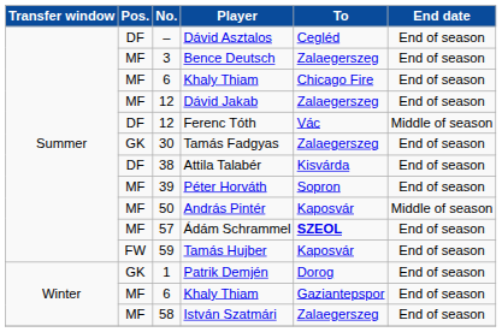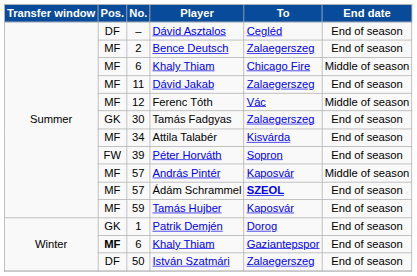Bence Deutsch | No.: 3 -> 2
Summer / Khaly Thiam | End date: End of season -> Middle of season
Dávid Jakab | No.: 12 -> 11
Ferenc Tóth | Pos.: DF -> MF
Attila Talabér | Pos.: DF -> MF
Attila Talabér | No.: 38 -> 34
Péter Horváth | Pos.: MF -> FW
András Pintér | No.: 50 -> 57
Tamás Hujber | Pos.: FW -> MF
Winter / Khaly Thiam | Pos.: normal -> bold
István Szatmári | Pos.: MF -> DF
István Szatmári | No.: 58 -> 50
